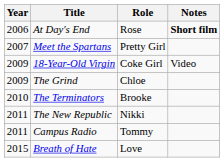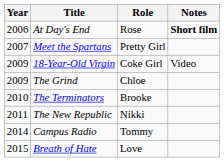Campus Radio | Year: 2011 -> 2014
